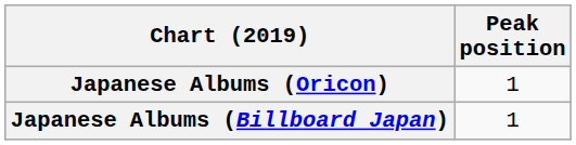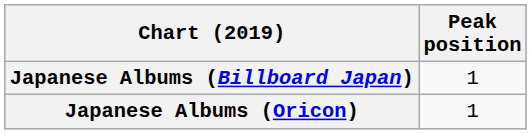rows swapped: Japanese Albums (Oricon) <-> Japanese Albums (Billboard Japan)
